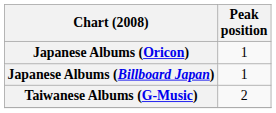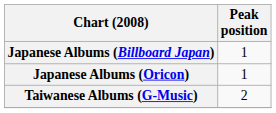rows swapped: Japanese Albums (Billboard Japan) <-> Japanese Albums (Oricon)
